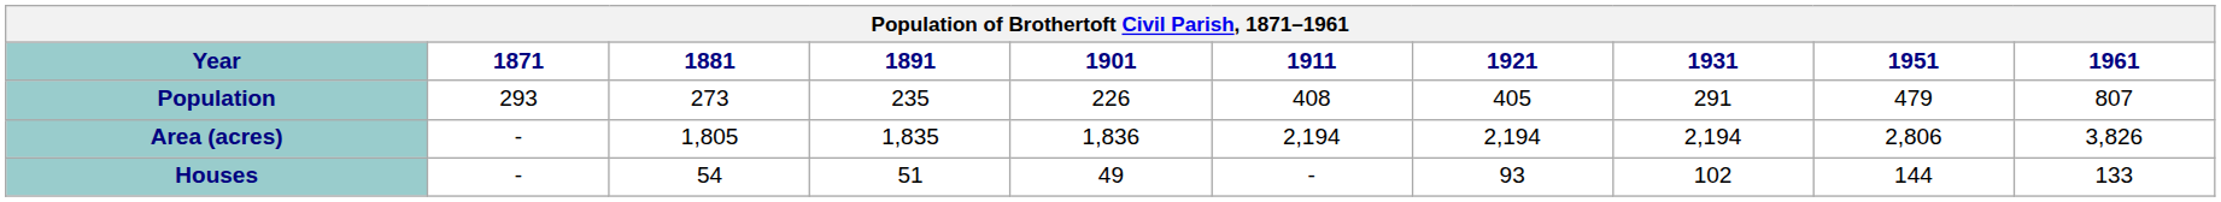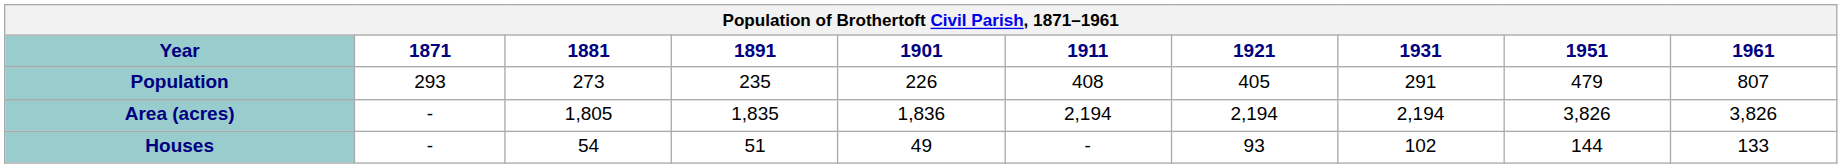Area (acres) | 1951: 2,806 -> 3,826
